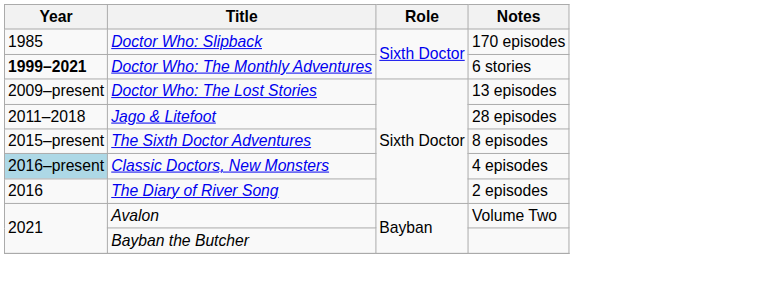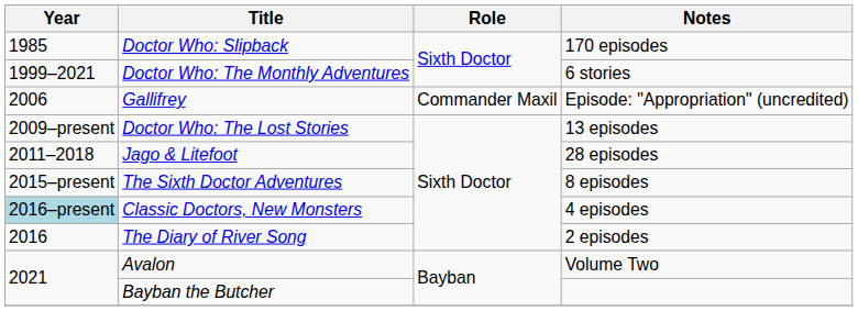Doctor Who: The Monthly Adventures | Year: bold -> normal
+ row: 2006 | Gallifrey | Commander Maxil | Episode: "Appropriation" (uncredited)
